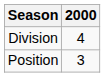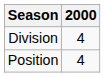Position | 2000: 3 -> 4
